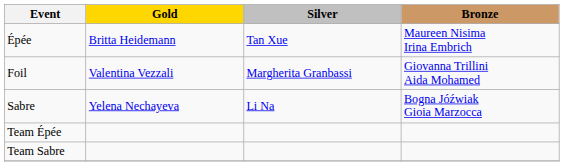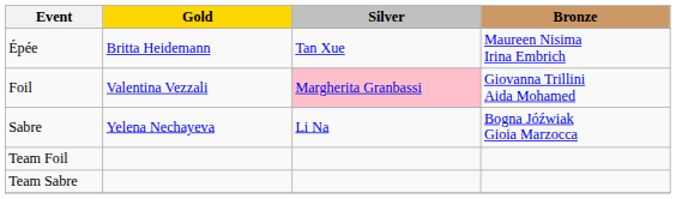Foil | Silver: no background -> pink background
- row: Team Épée
+ row: Team Foil
